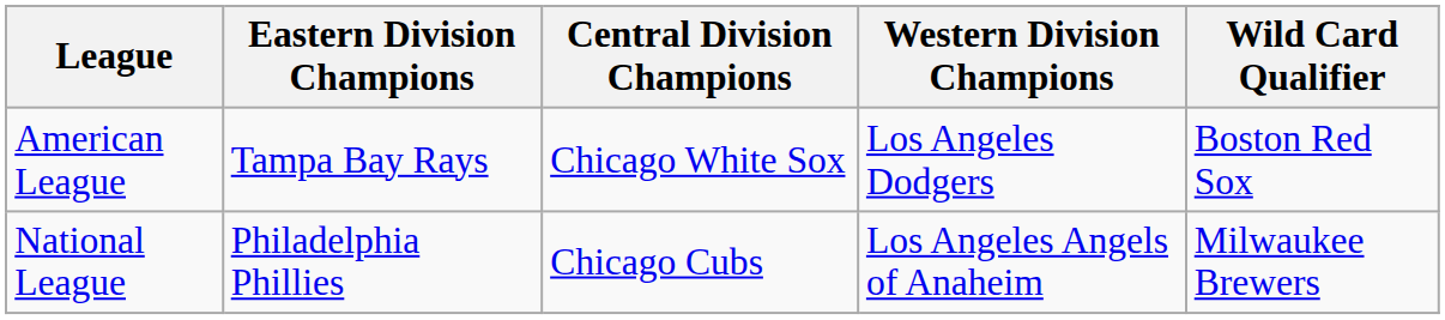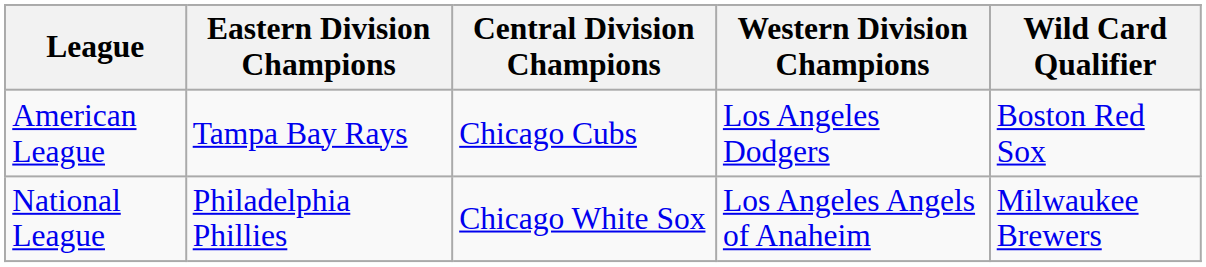American League | Central Division Champions: Chicago White Sox -> Chicago Cubs
National League | Central Division Champions: Chicago Cubs -> Chicago White Sox
